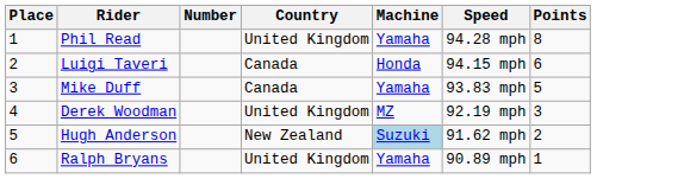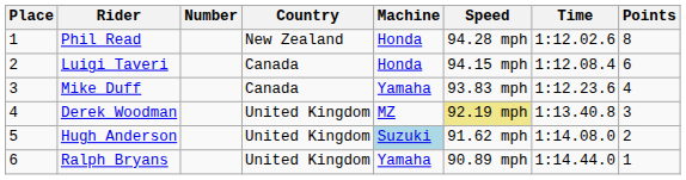+ column: Time | 1:12.02.6 | 1:12.08.4 | 1:12.23.6 | 1:13.40.8 | 1:14.08.0 | 1:14.44.0
Phil Read | Country: United Kingdom -> New Zealand
Phil Read | Machine: Yamaha -> Honda
Mike Duff | Points: 5 -> 4
Derek Woodman | Speed: no background -> khaki background
Hugh Anderson | Country: New Zealand -> United Kingdom
